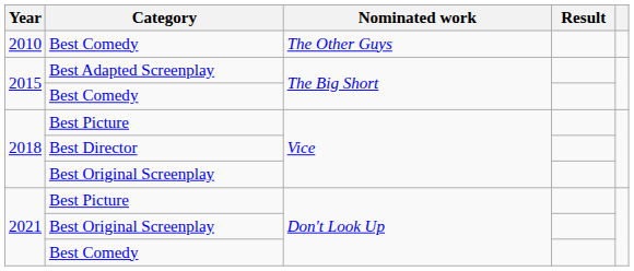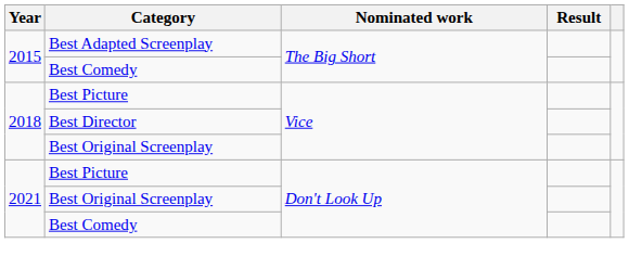- row: 2010 | Best Comedy | The Other Guys
